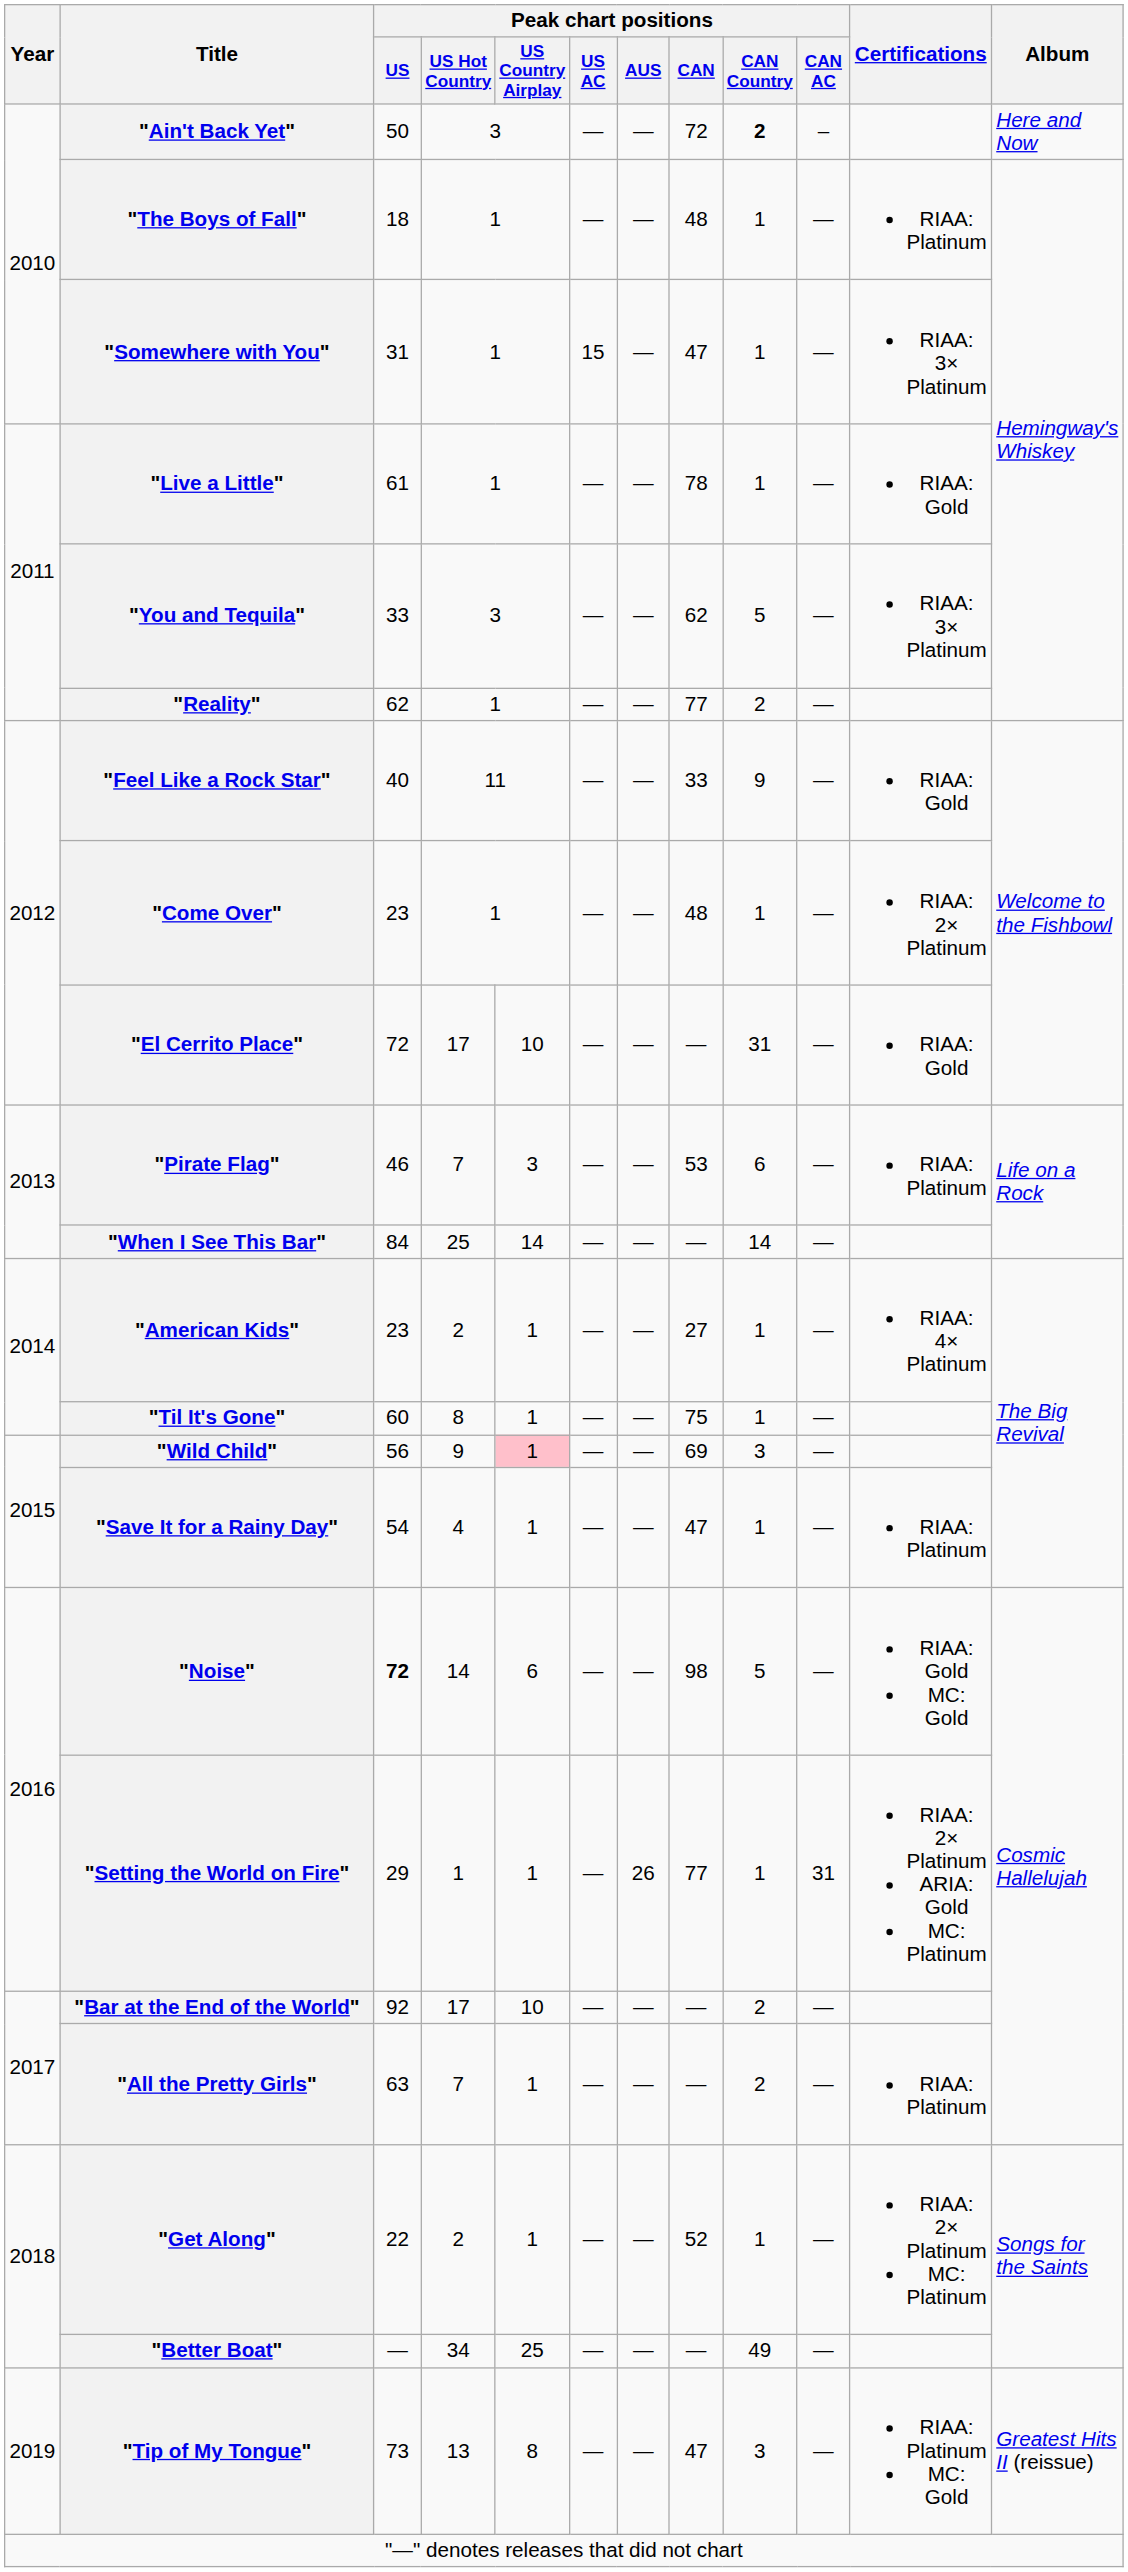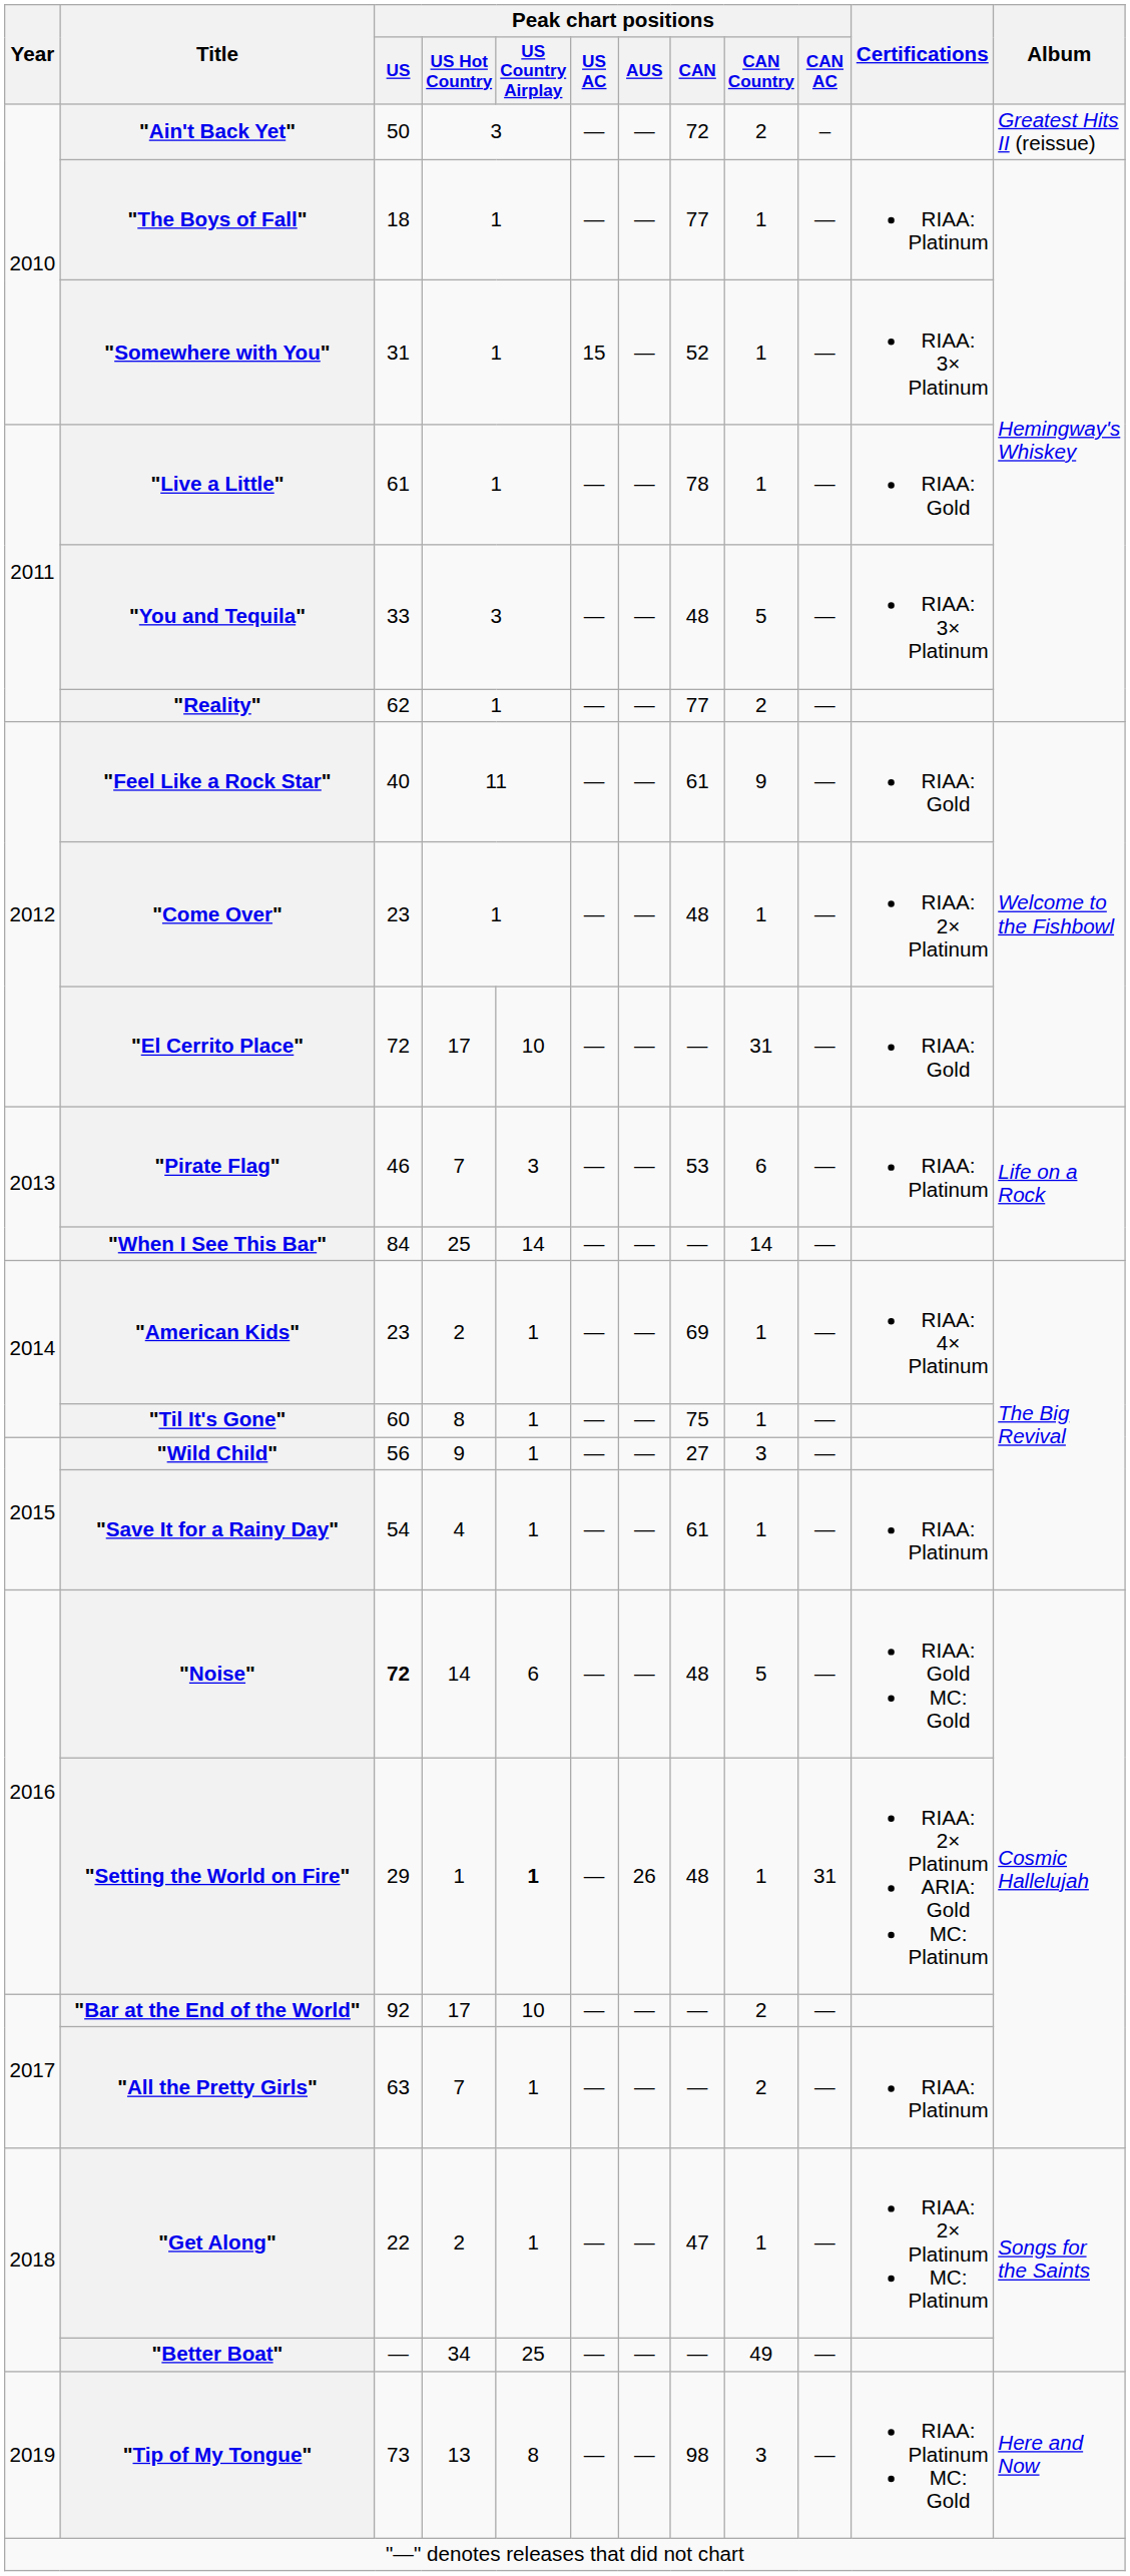"Ain't Back Yet" | Peak chart positions / CAN Country: bold -> normal
"Ain't Back Yet" | Album: Here and Now -> Greatest Hits II (reissue)
"The Boys of Fall" | Peak chart positions / CAN: 48 -> 77
"Somewhere with You" | Peak chart positions / CAN: 47 -> 52
"You and Tequila" | Peak chart positions / CAN: 62 -> 48
"Feel Like a Rock Star" | Peak chart positions / CAN: 33 -> 61
"American Kids" | Peak chart positions / CAN: 27 -> 69
"Wild Child" | Peak chart positions / US Country Airplay: pink background -> no background
"Wild Child" | Peak chart positions / CAN: 69 -> 27
"Save It for a Rainy Day" | Peak chart positions / CAN: 47 -> 61
"Noise" | Peak chart positions / CAN: 98 -> 48
"Setting the World on Fire" | Peak chart positions / US Country Airplay: normal -> bold
"Setting the World on Fire" | Peak chart positions / CAN: 77 -> 48
"Get Along" | Peak chart positions / CAN: 52 -> 47
"Tip of My Tongue" | Peak chart positions / CAN: 47 -> 98
"Tip of My Tongue" | Album: Greatest Hits II (reissue) -> Here and Now
